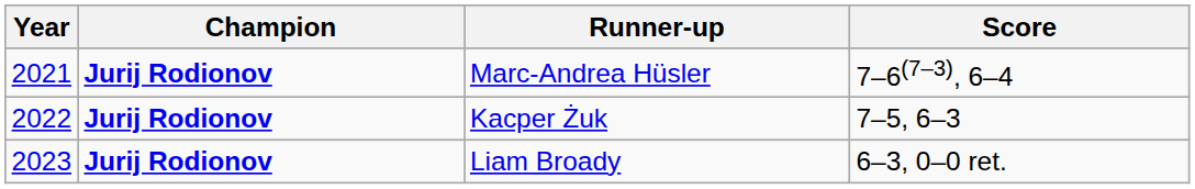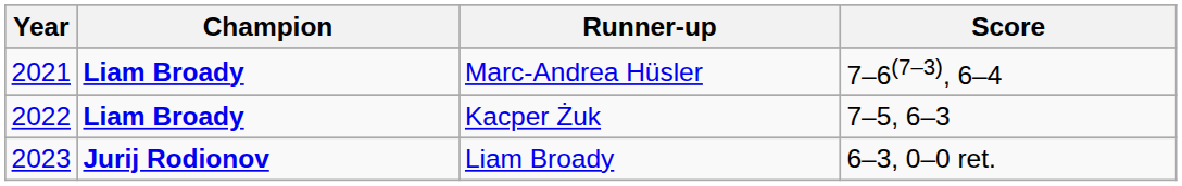Marc-Andrea Hüsler | Champion: Jurij Rodionov -> Liam Broady
Kacper Żuk | Champion: Jurij Rodionov -> Liam Broady
